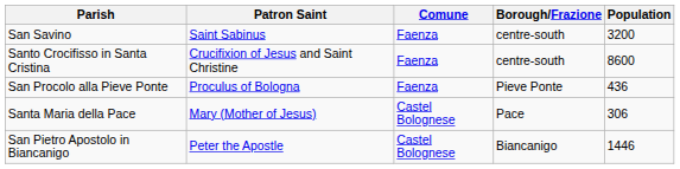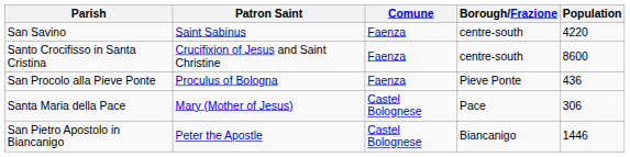San Savino | Population: 3200 -> 4220
